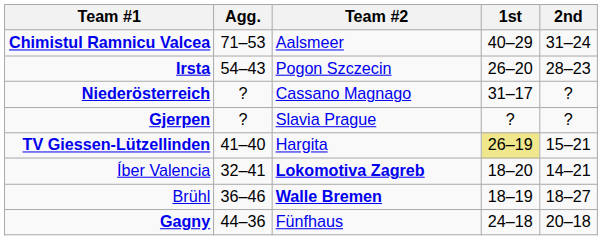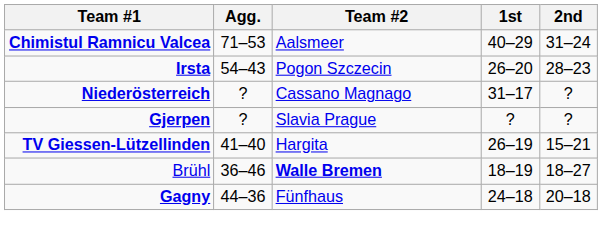TV Giessen-Lützellinden | 1st: khaki background -> no background
- row: Íber Valencia | 32–41 | Lokomotiva Zagreb | 18–20 | 14–21
